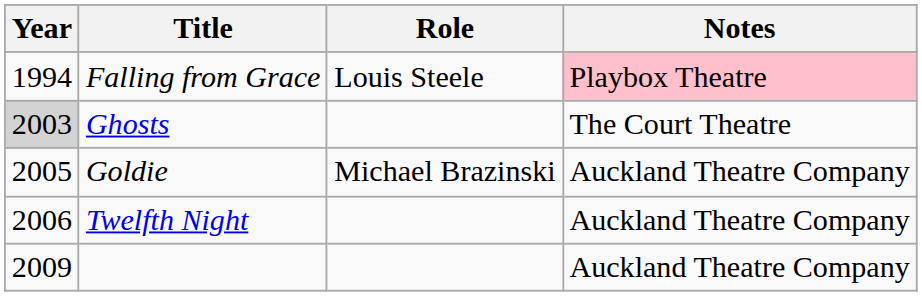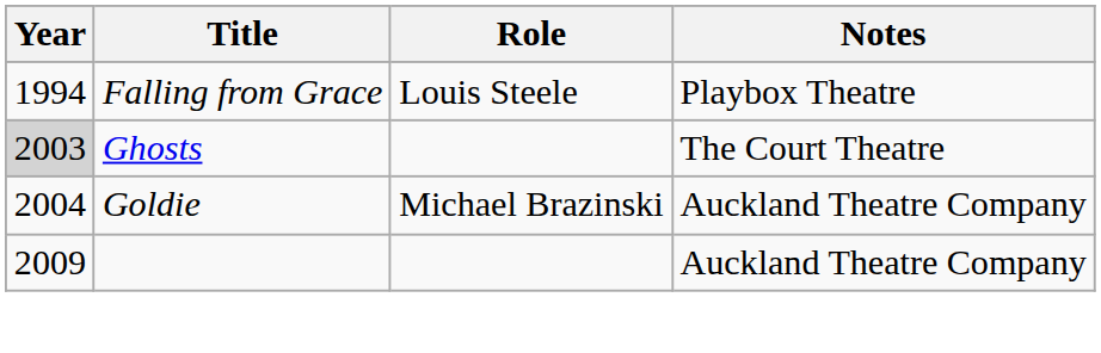Falling from Grace | Notes: pink background -> no background
Goldie | Year: 2005 -> 2004
- row: 2006 | Twelfth Night | Auckland Theatre Company
